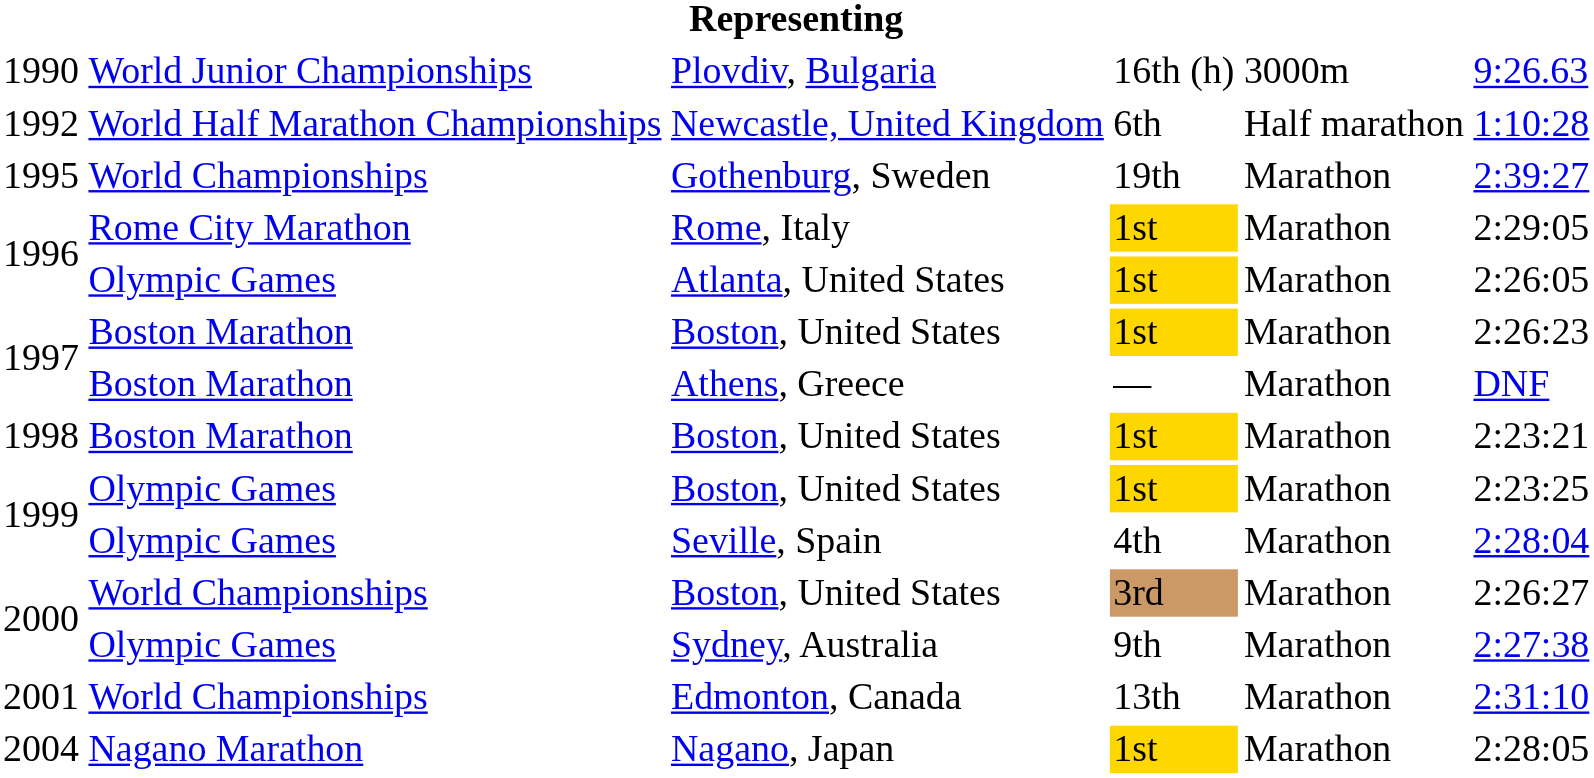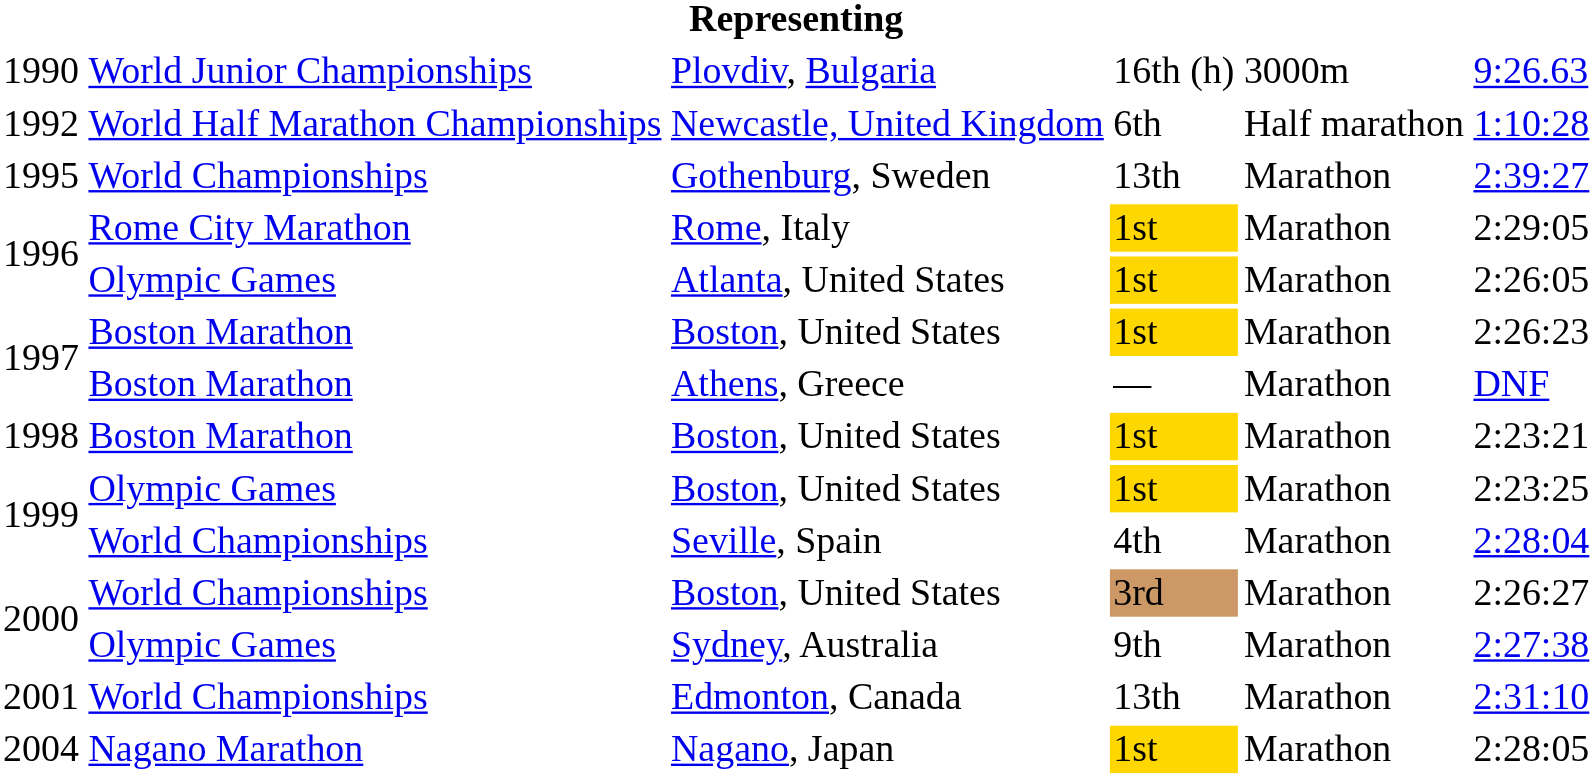Gothenburg, Sweden | column 4: 19th -> 13th
Seville, Spain | column 2: Olympic Games -> World Championships
